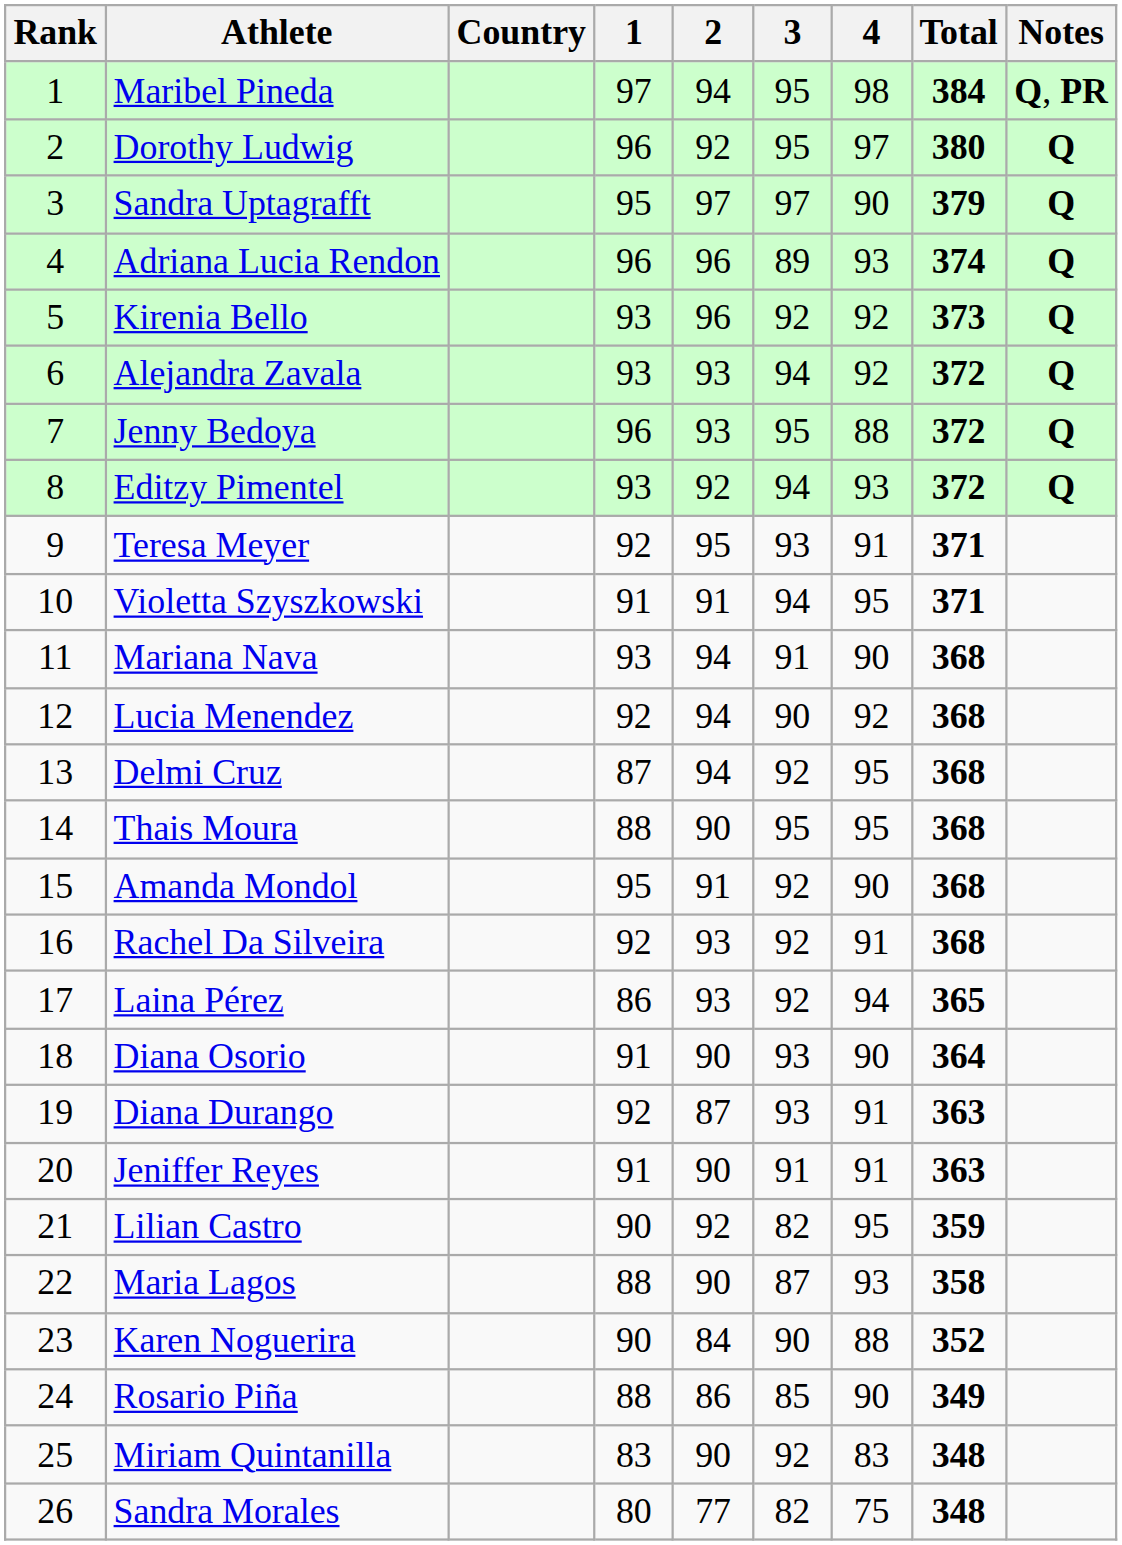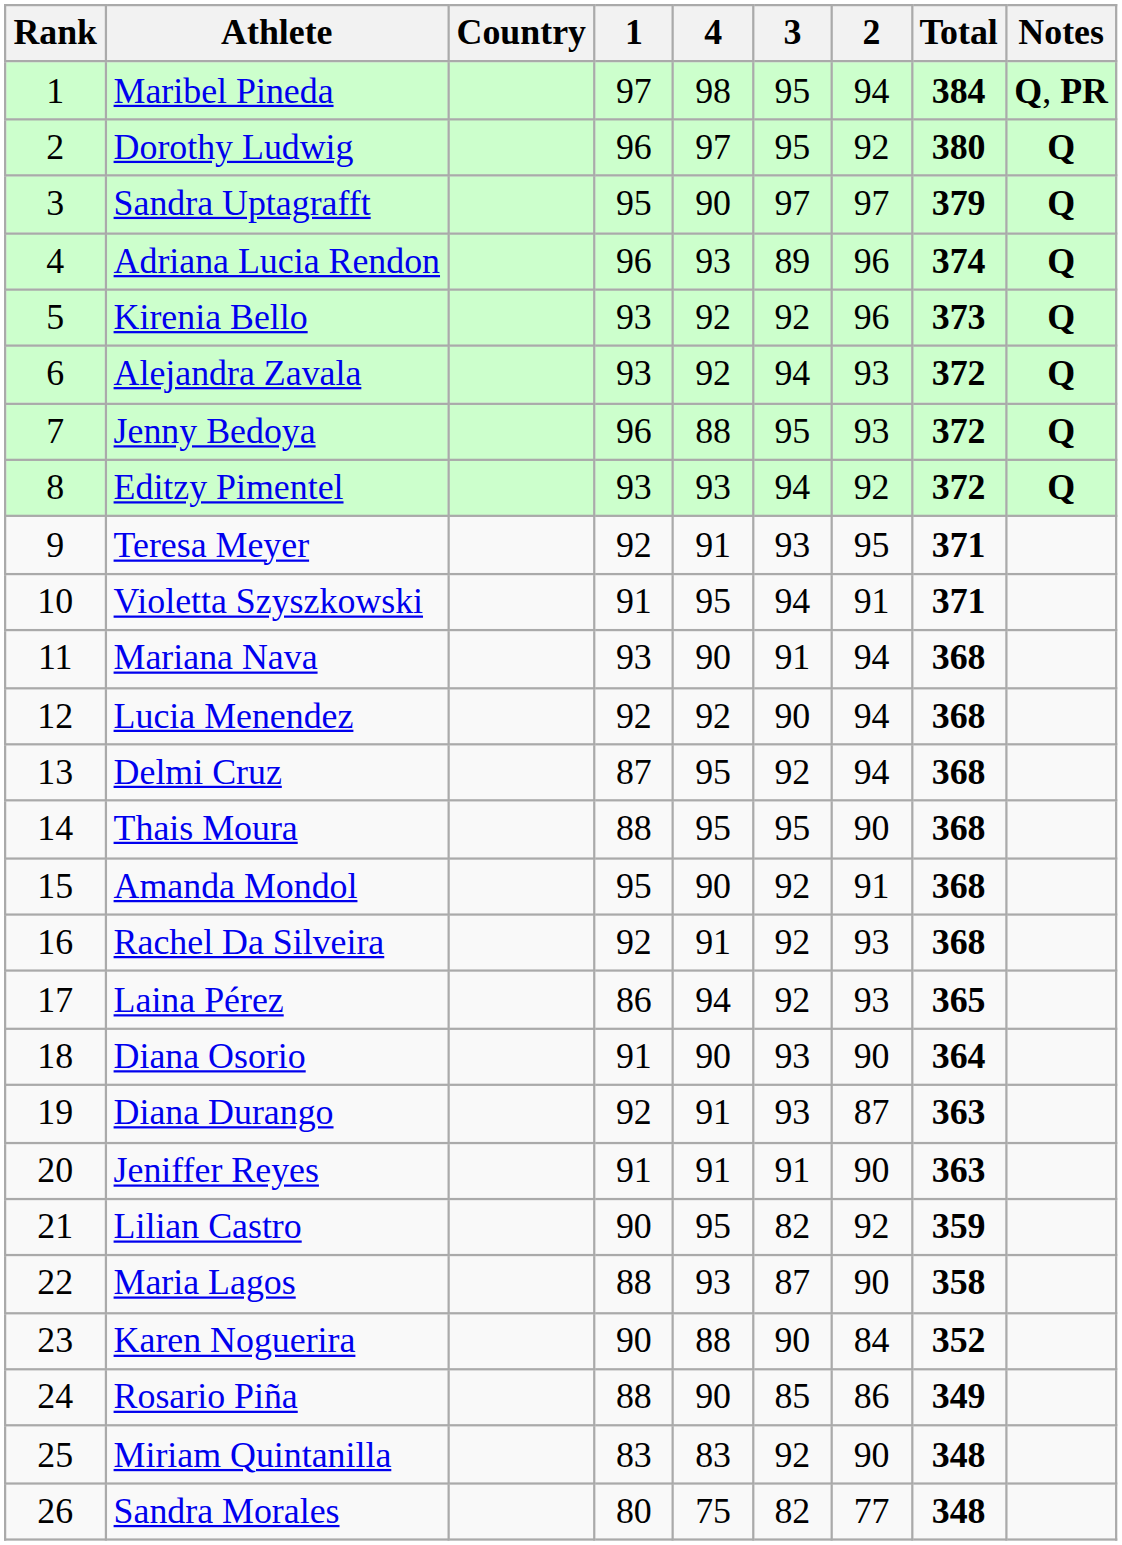columns swapped: 2 <-> 4
